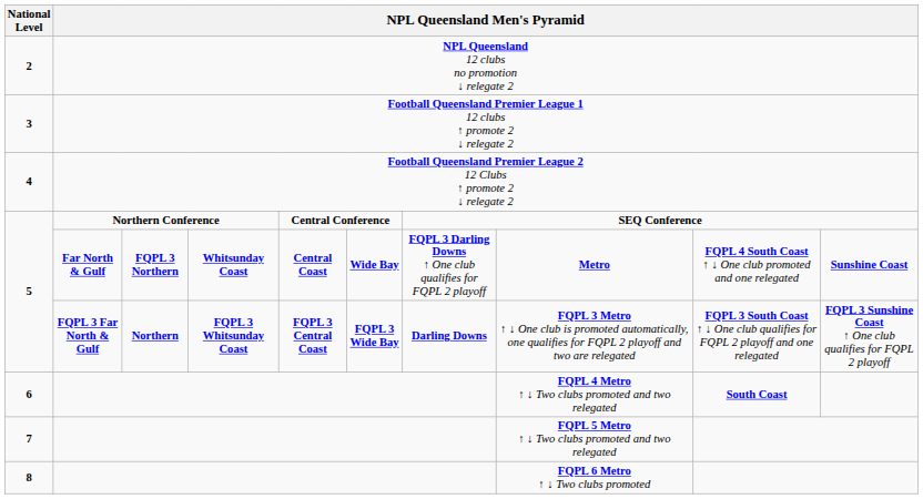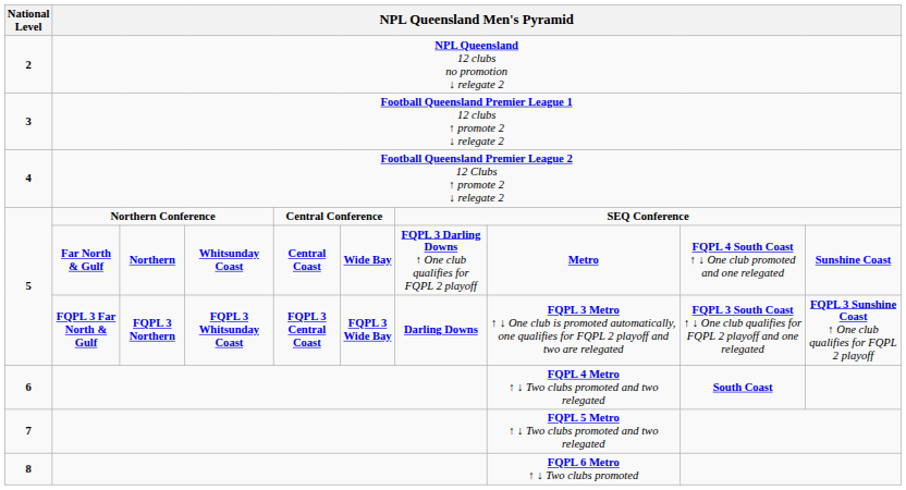5 / Far North & Gulf | column 3: FQPL 3 Northern -> Northern
5 / FQPL 3 Far North & Gulf | column 3: Northern -> FQPL 3 Northern
